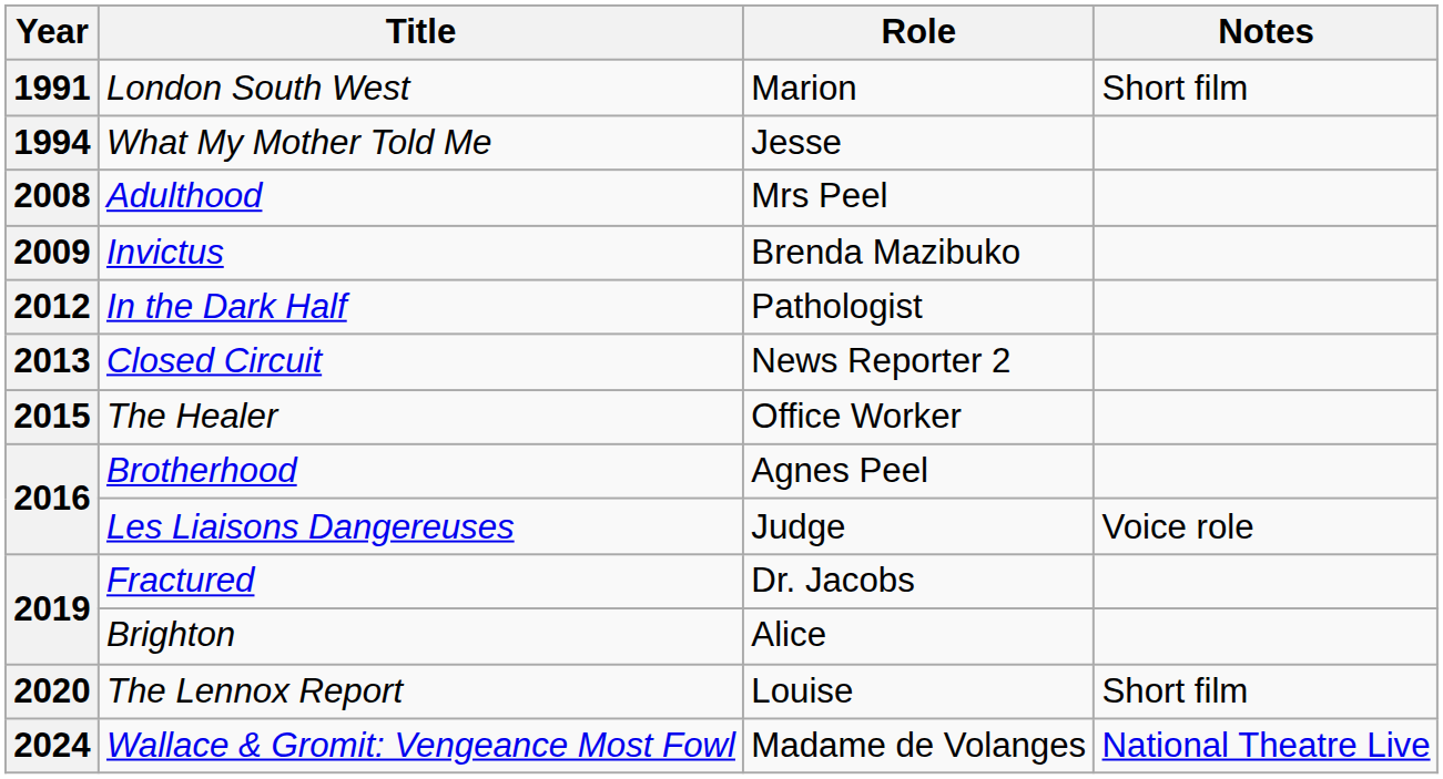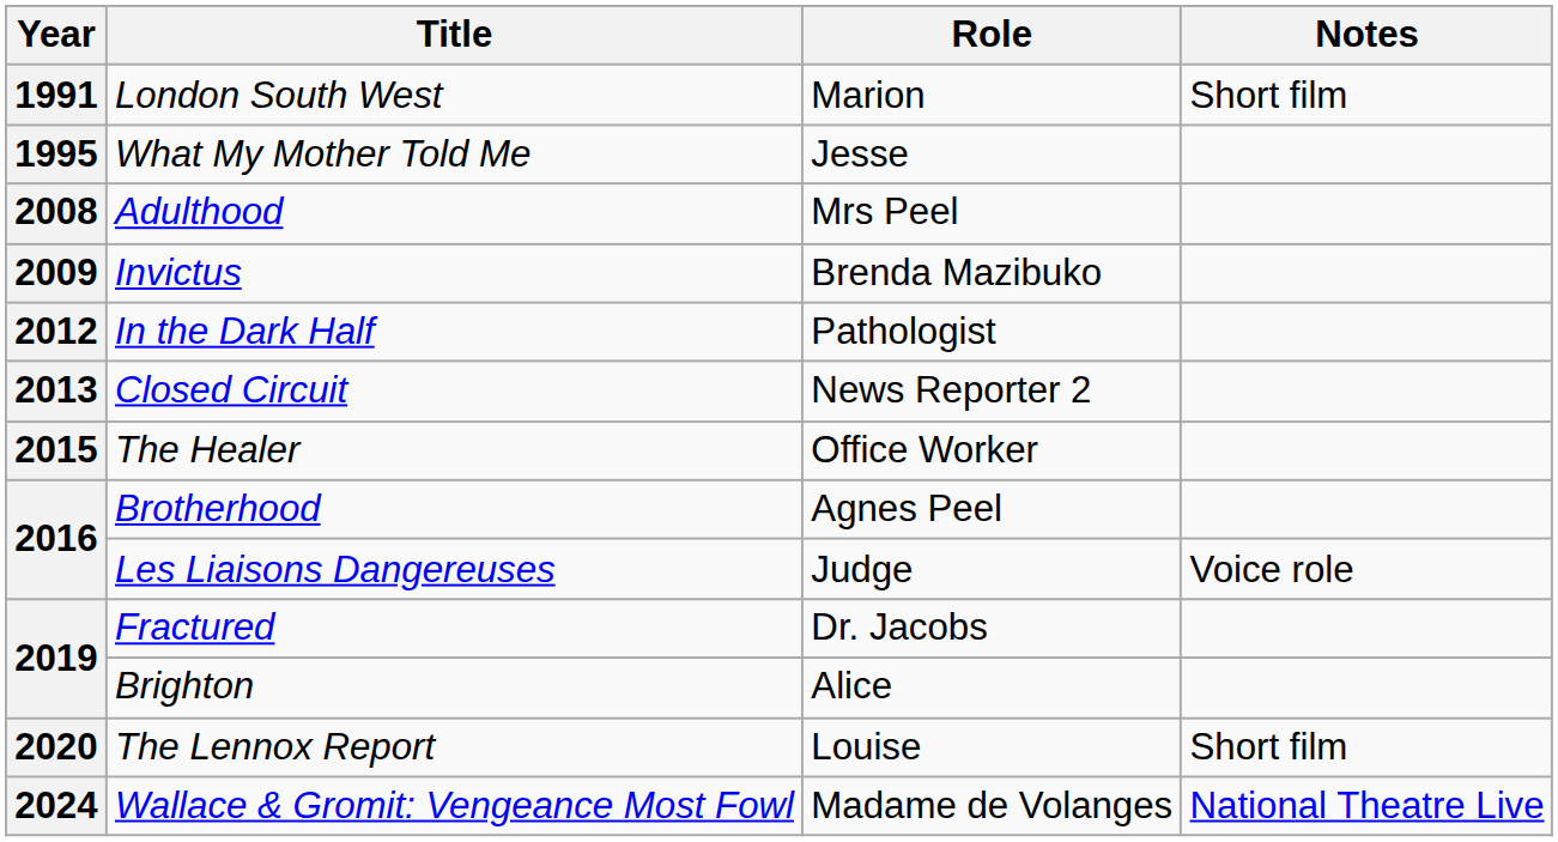What My Mother Told Me | Year: 1994 -> 1995
